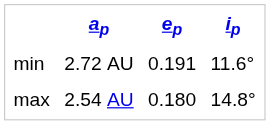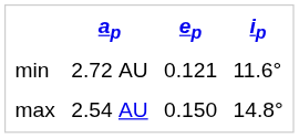min | ep: 0.191 -> 0.121
max | ep: 0.180 -> 0.150
